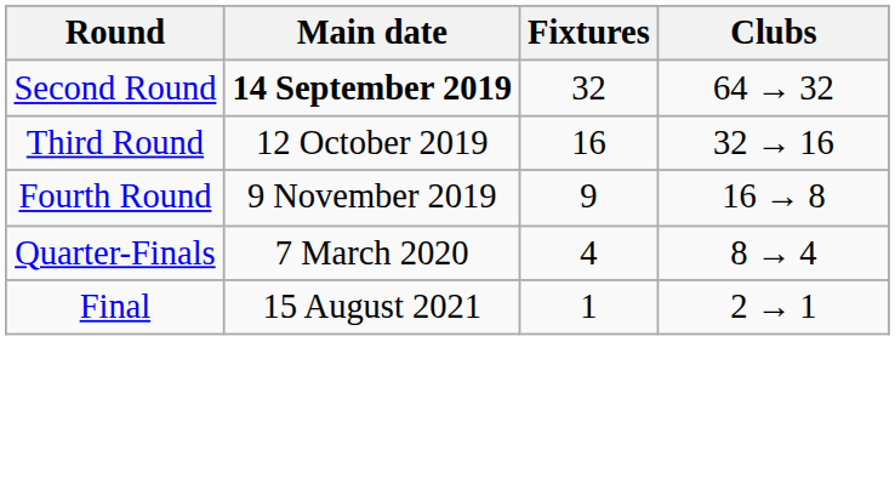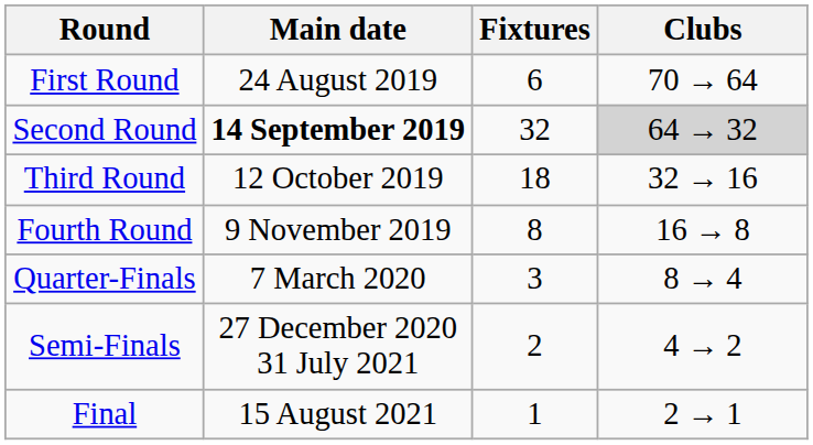+ row: First Round | 24 August 2019 | 6 | 70 → 64
Second Round | Clubs: no background -> lightgrey background
Third Round | Fixtures: 16 -> 18
Fourth Round | Fixtures: 9 -> 8
Quarter-Finals | Fixtures: 4 -> 3
+ row: Semi-Finals | 27 December 2020 31 July 2021 | 2 | 4 → 2
